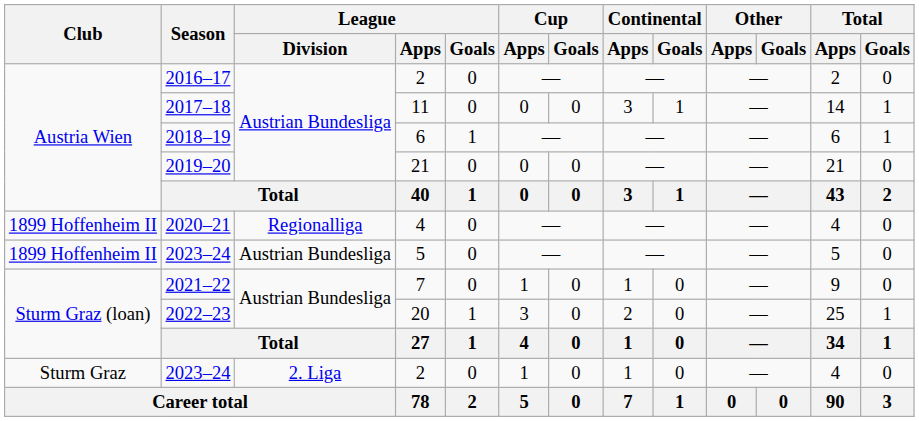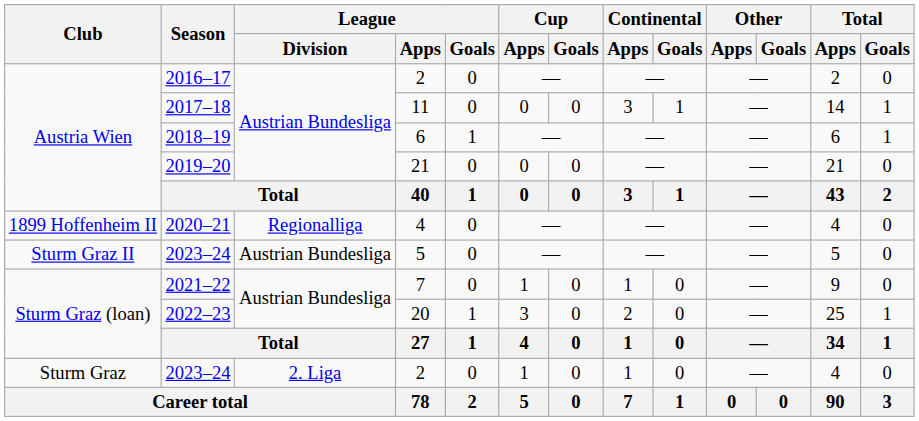2023–24 / 5 | Club: 1899 Hoffenheim II -> Sturm Graz II
